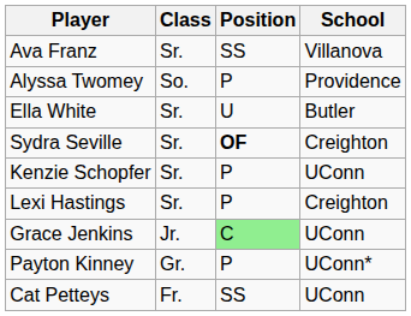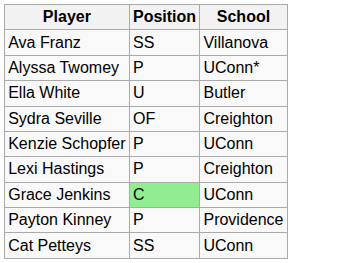- column: Class | Sr. | So. | Sr. | Sr. | Sr. | Sr. | Jr. | Gr. | Fr.
Alyssa Twomey | School: Providence -> UConn*
Sydra Seville | Position: bold -> normal
Payton Kinney | School: UConn* -> Providence
